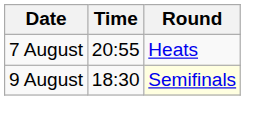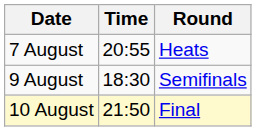9 August | Round: lightyellow background -> no background
+ row: 10 August | 21:50 | Final
